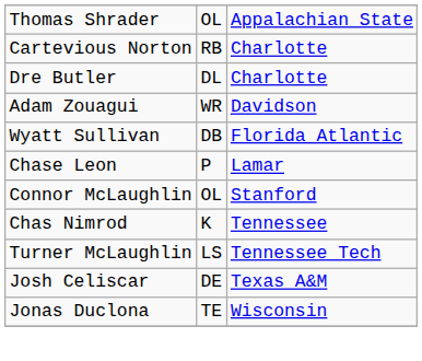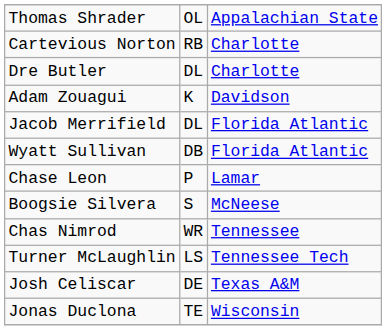Adam Zouagui | column 2: WR -> K
+ row: Jacob Merrifield | DL | Florida Atlantic
+ row: Boogsie Silvera | S | McNeese
- row: Connor McLaughlin | OL | Stanford
Chas Nimrod | column 2: K -> WR
